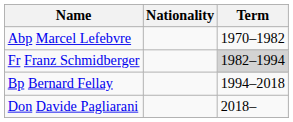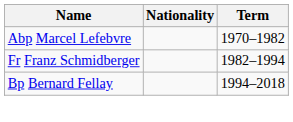Fr Franz Schmidberger | Term: lightgrey background -> no background
- row: Don Davide Pagliarani | 2018–
